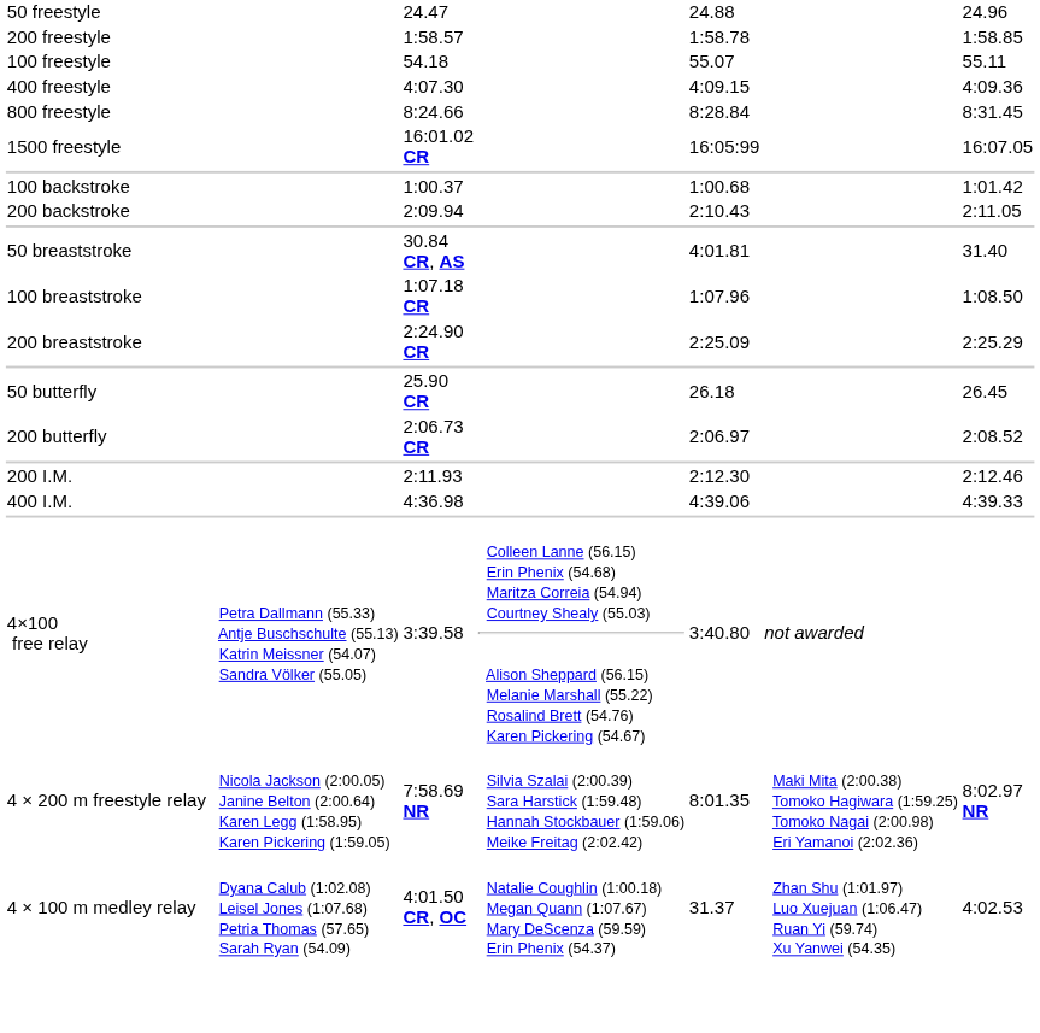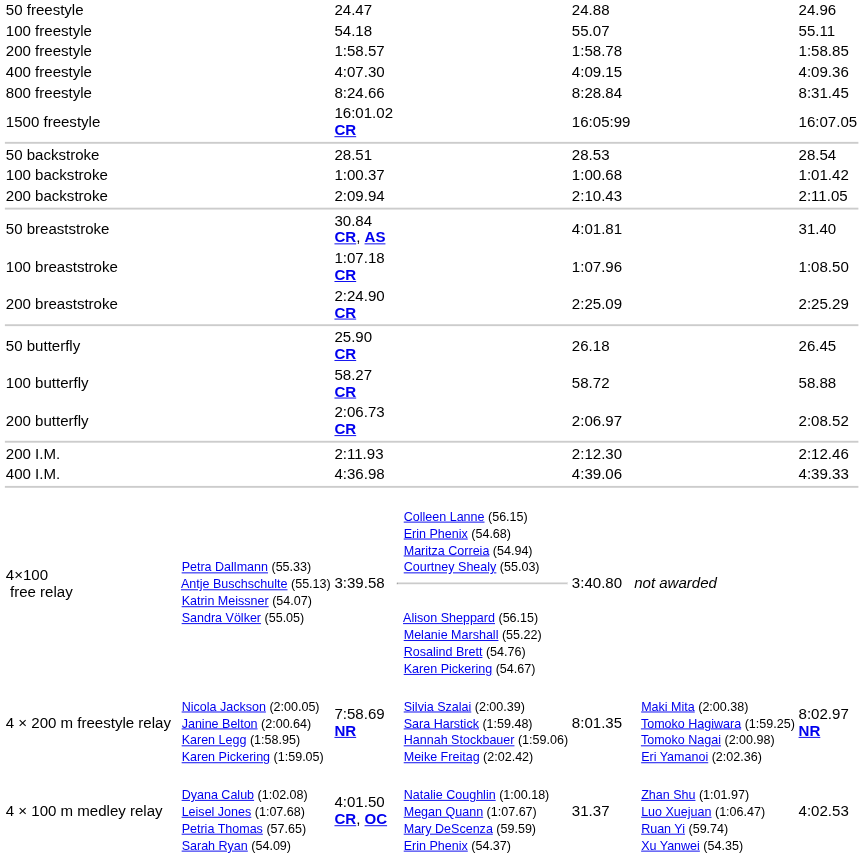rows swapped: 100 freestyle <-> 200 freestyle
+ row: 50 backstroke | 28.51 | 28.53 | 28.54
+ row: 100 butterfly | 58.27 CR | 58.72 | 58.88
